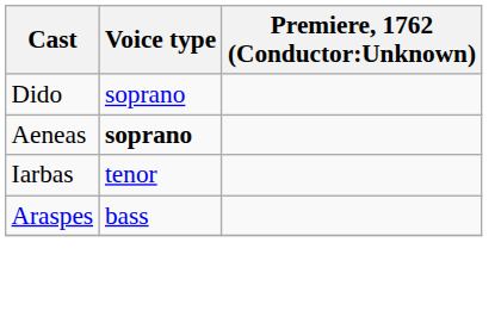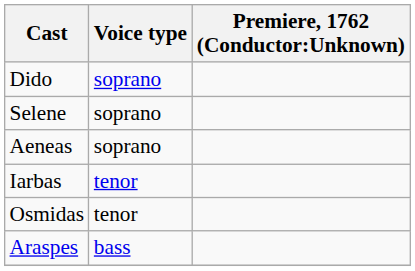+ row: Selene | soprano
Aeneas | Voice type: bold -> normal
+ row: Osmidas | tenor
